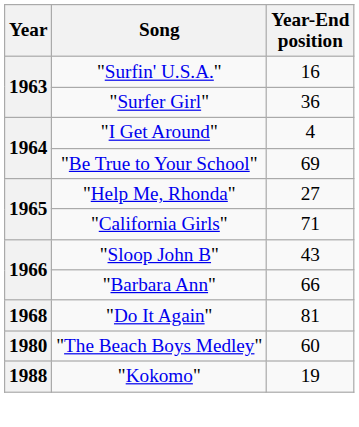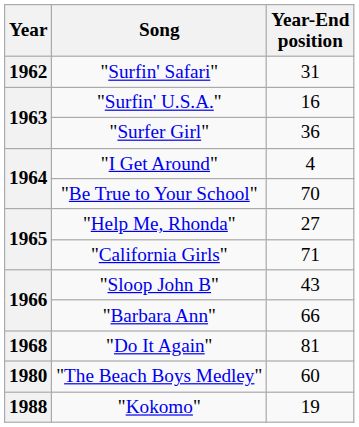+ row: 1962 | "Surfin' Safari" | 31
"Be True to Your School" | Year-End position: 69 -> 70
